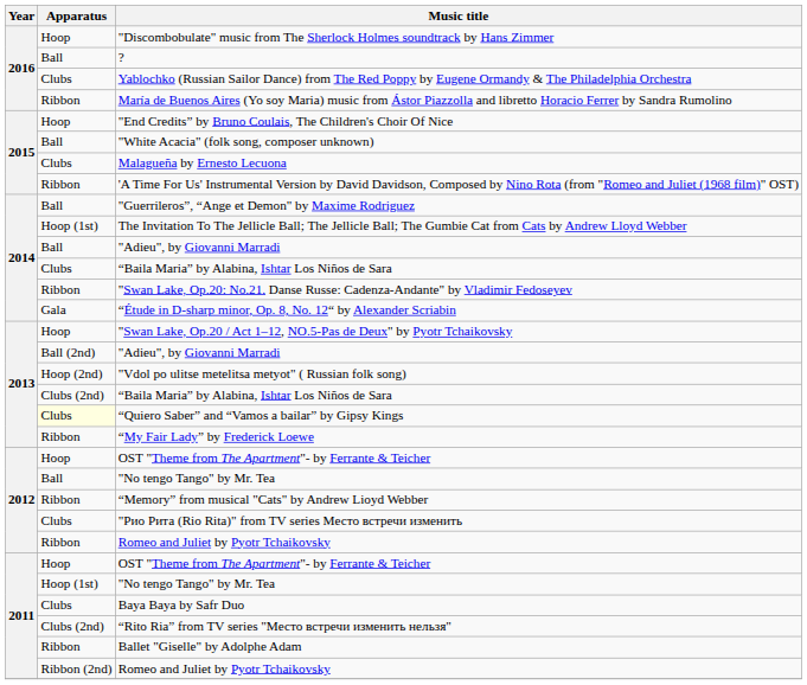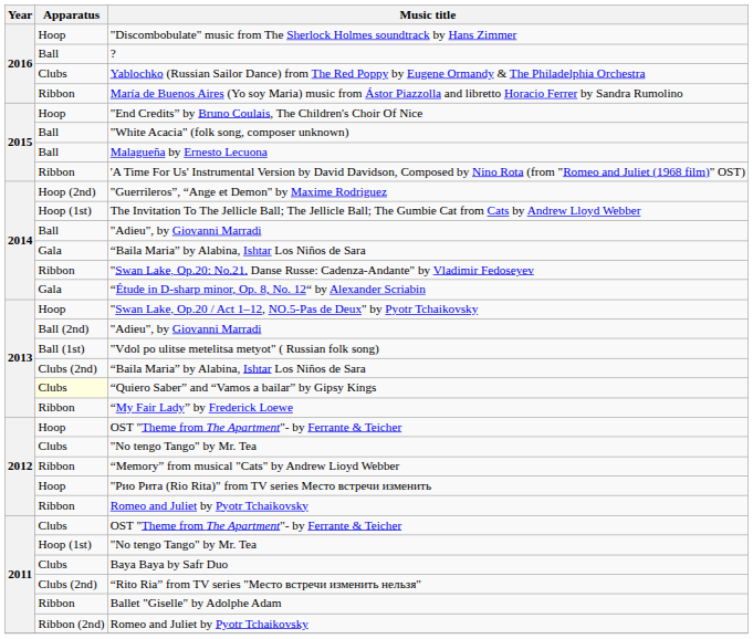Malagueña by Ernesto Lecuona | Apparatus: Clubs -> Ball
"Guerrileros”, “Ange et Demon" by Maxime Rodriguez | Apparatus: Ball -> Hoop (2nd)
2014 / “Baila Maria” by Alabina, Ishtar Los Niños de Sara | Apparatus: Clubs -> Gala
"Vdol po ulitse metelitsa metyot" ( Russian folk song) | Apparatus: Hoop (2nd) -> Ball (1st)
2012 / "No tengo Tango" by Mr. Tea | Apparatus: Ball -> Clubs
"Рио Рита (Rio Rita)" from TV series Место встречи изменить | Apparatus: Clubs -> Hoop
2011 / OST "Theme from The Apartment"- by Ferrante & Teicher | Apparatus: Hoop -> Clubs
